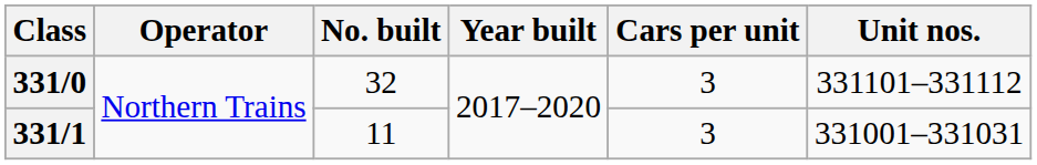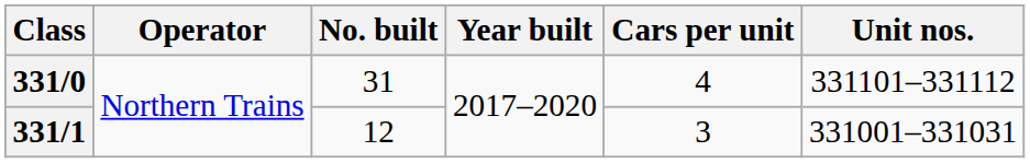331/0 | No. built: 32 -> 31
331/0 | Cars per unit: 3 -> 4
331/1 | No. built: 11 -> 12
